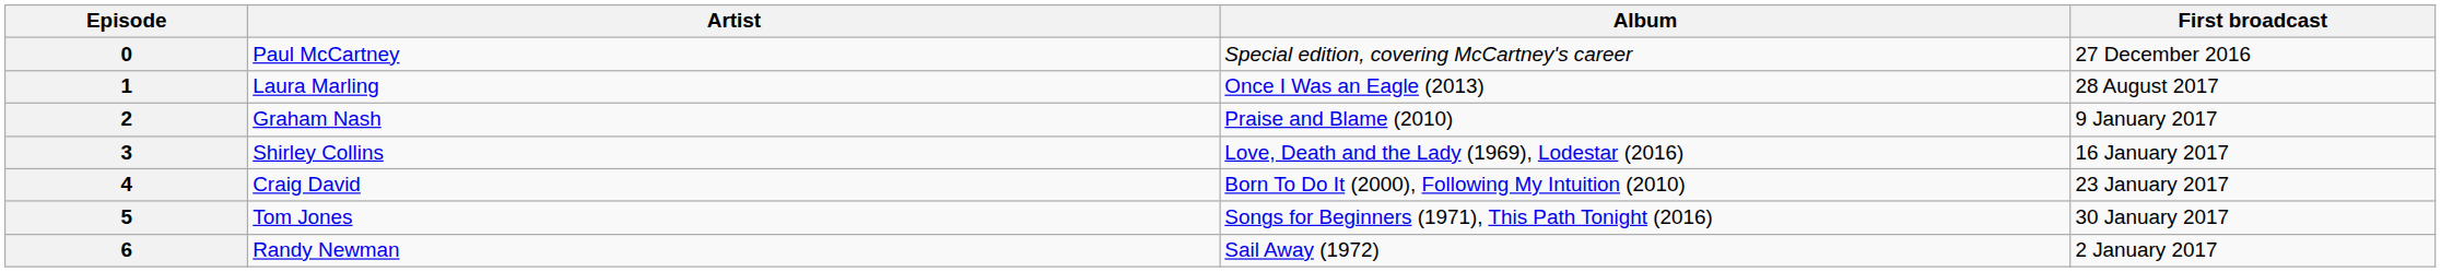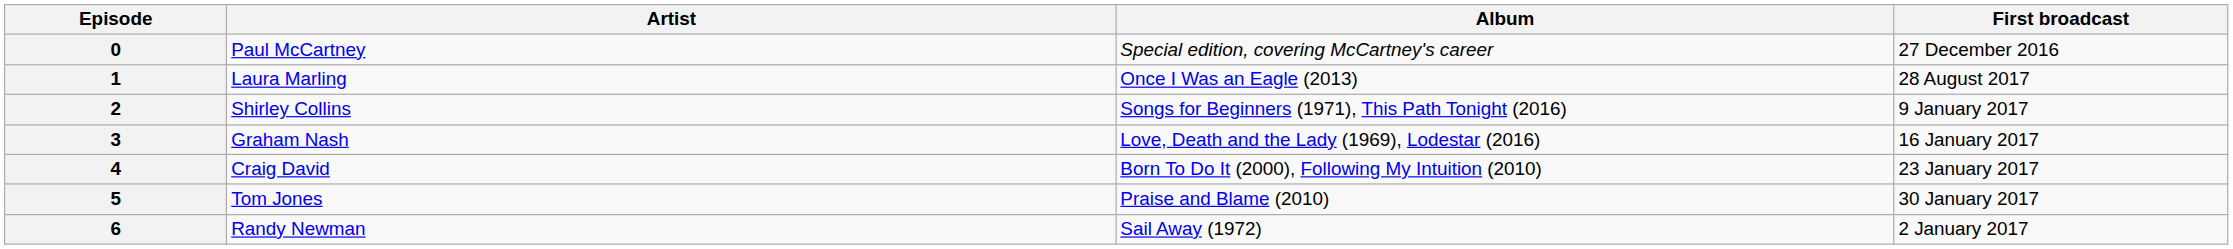2 | Artist: Graham Nash -> Shirley Collins
2 | Album: Praise and Blame (2010) -> Songs for Beginners (1971), This Path Tonight (2016)
3 | Artist: Shirley Collins -> Graham Nash
5 | Album: Songs for Beginners (1971), This Path Tonight (2016) -> Praise and Blame (2010)
